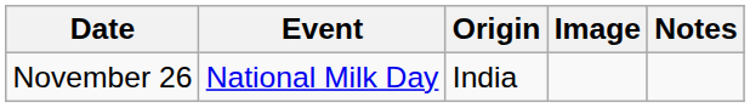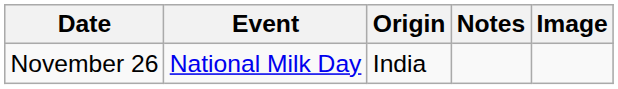columns swapped: Notes <-> Image
